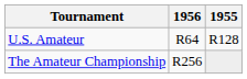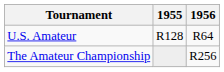columns swapped: 1955 <-> 1956
